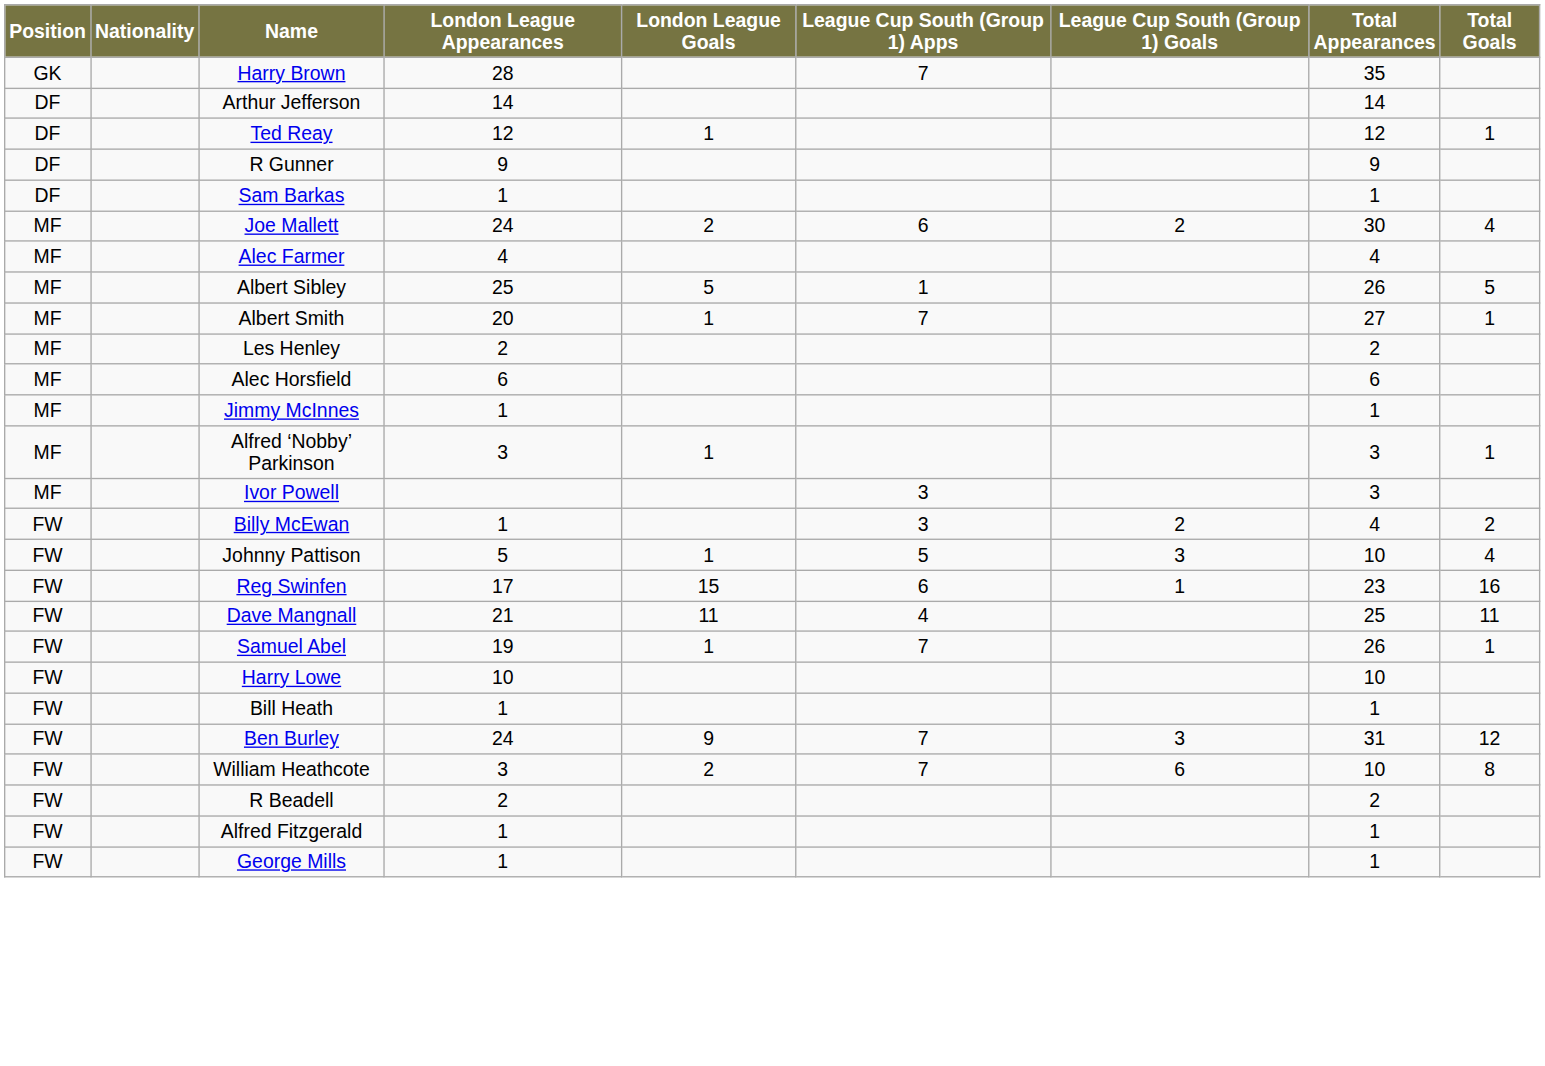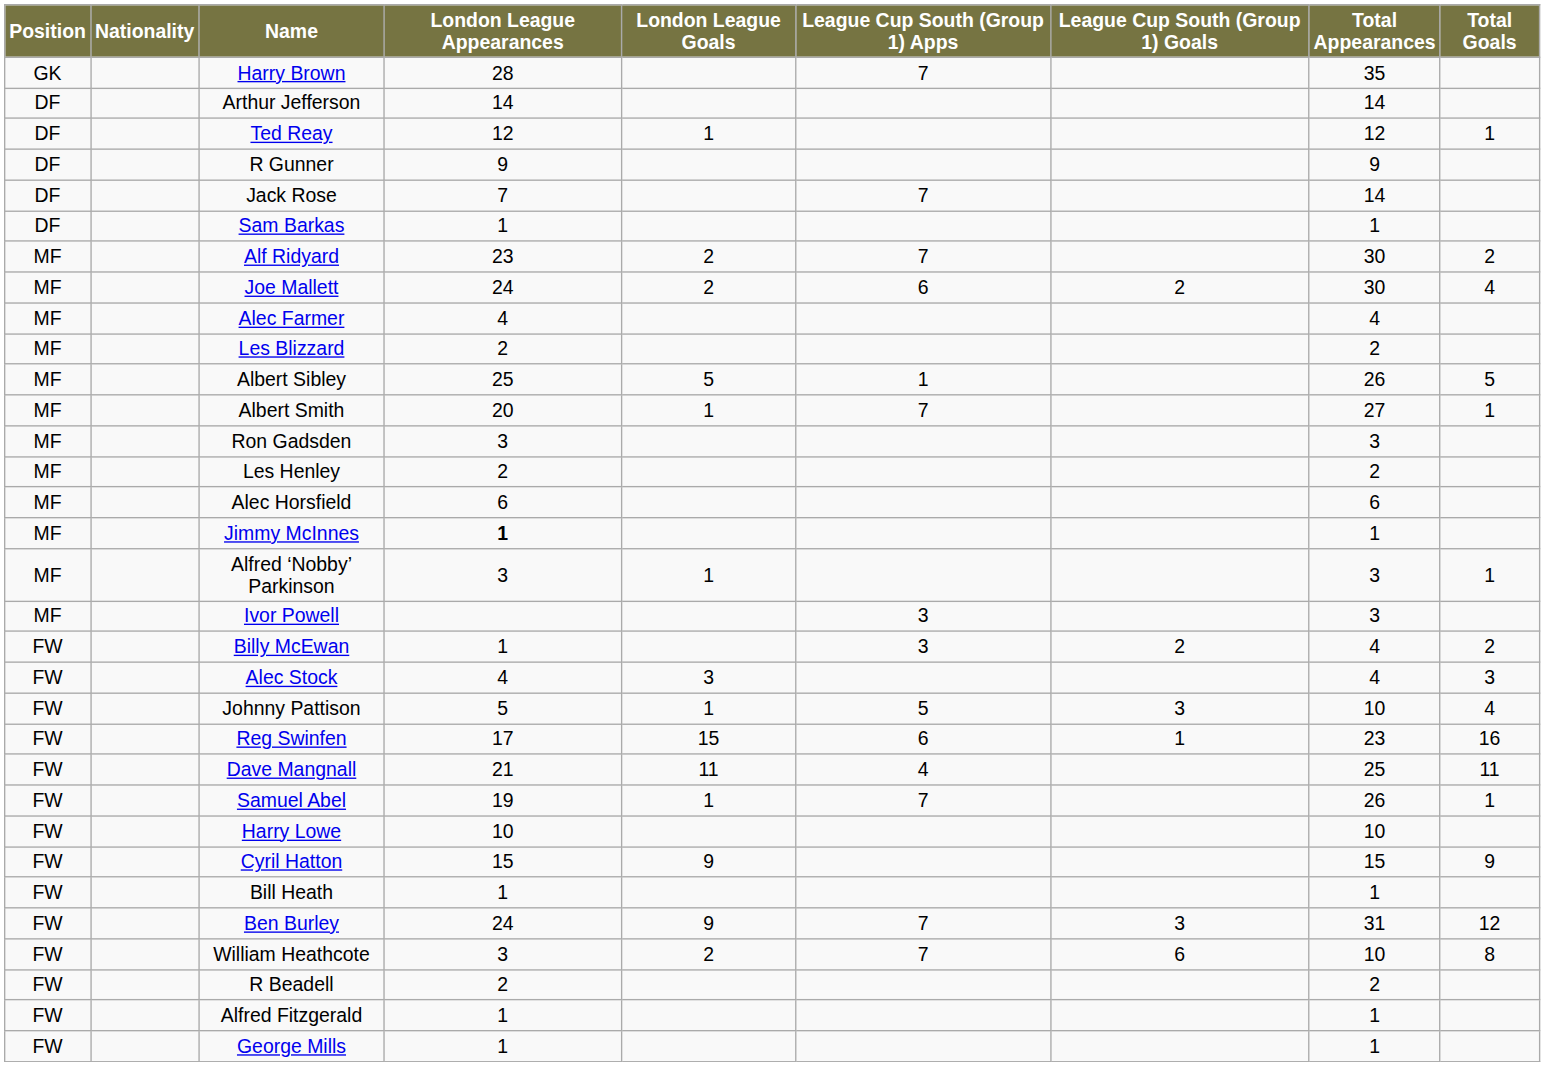+ row: DF | Jack Rose | 7 | 7 | 14
+ row: MF | Alf Ridyard | 23 | 2 | 7 | 30 | 2
+ row: MF | Les Blizzard | 2 | 2
+ row: MF | Ron Gadsden | 3 | 3
Jimmy McInnes | London League Appearances: normal -> bold
+ row: FW | Alec Stock | 4 | 3 | 4 | 3
+ row: FW | Cyril Hatton | 15 | 9 | 15 | 9
